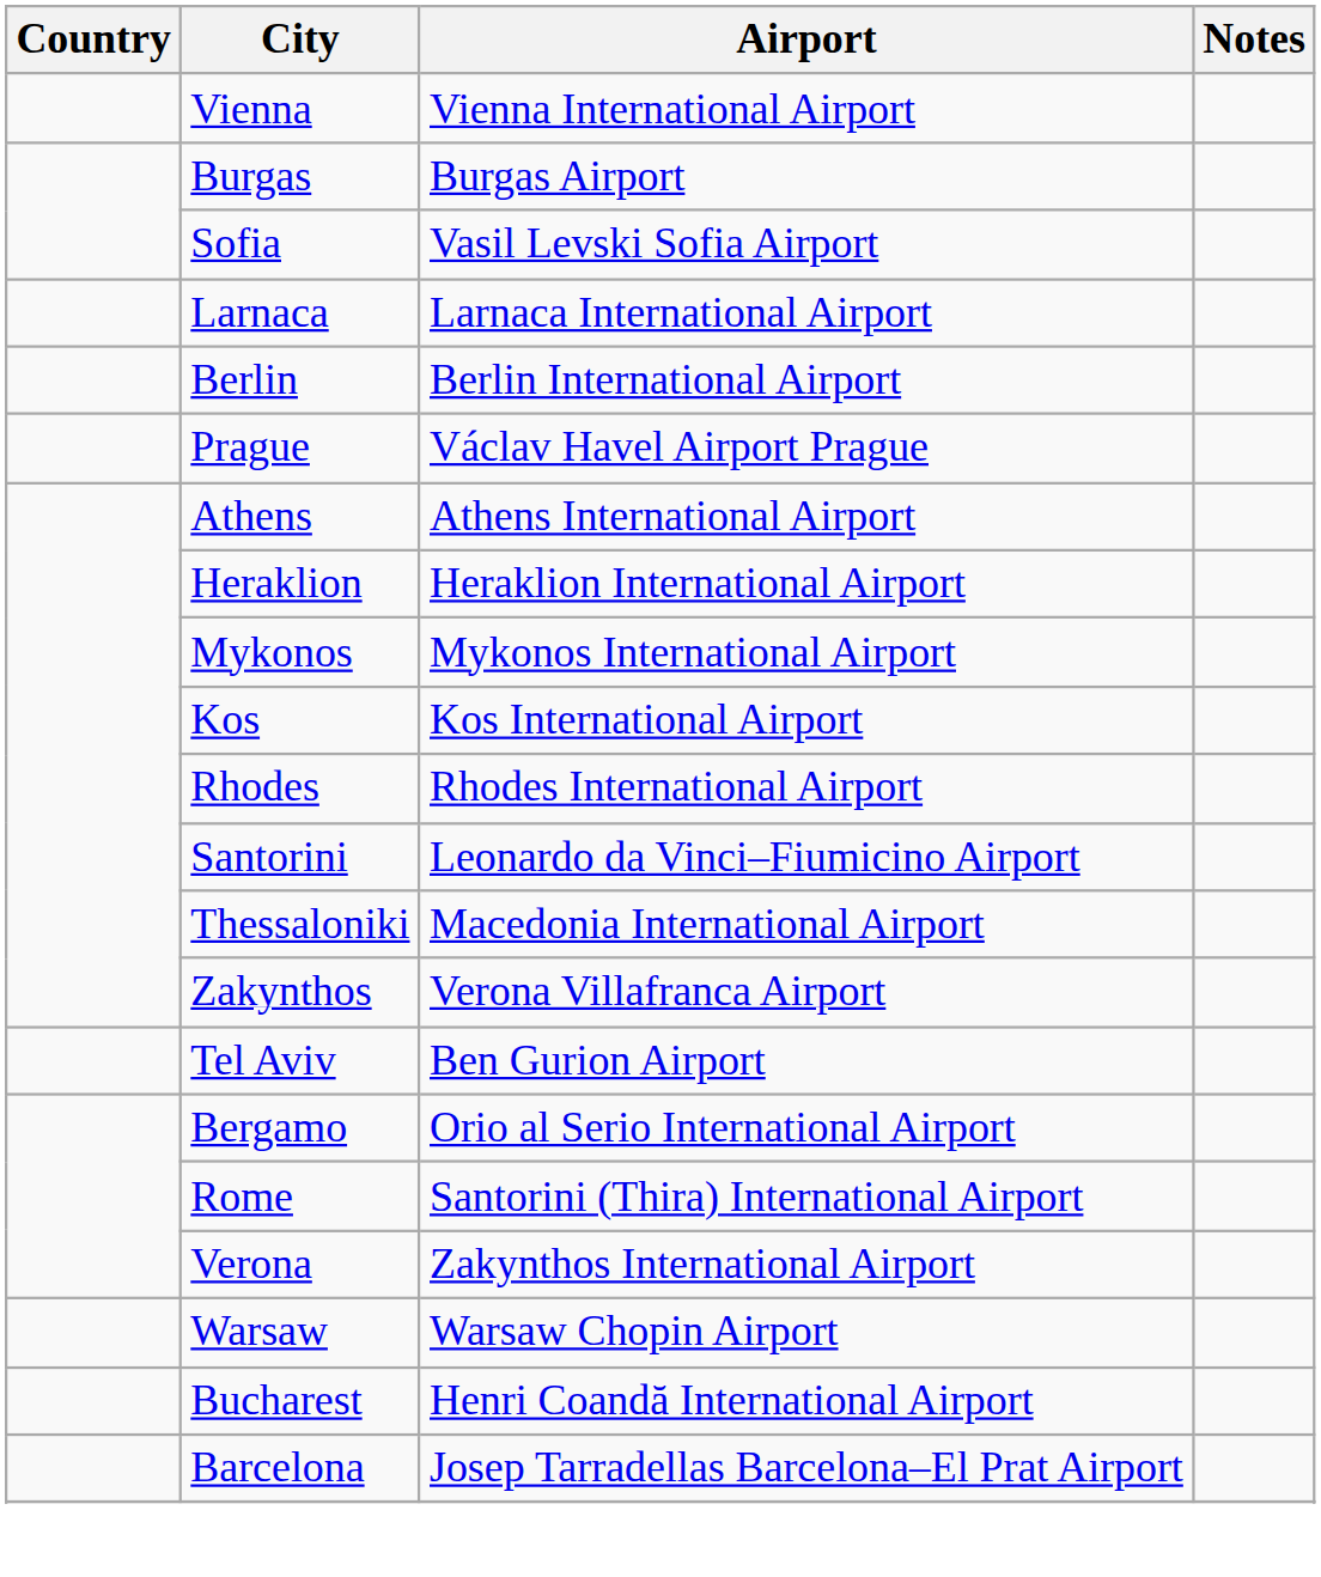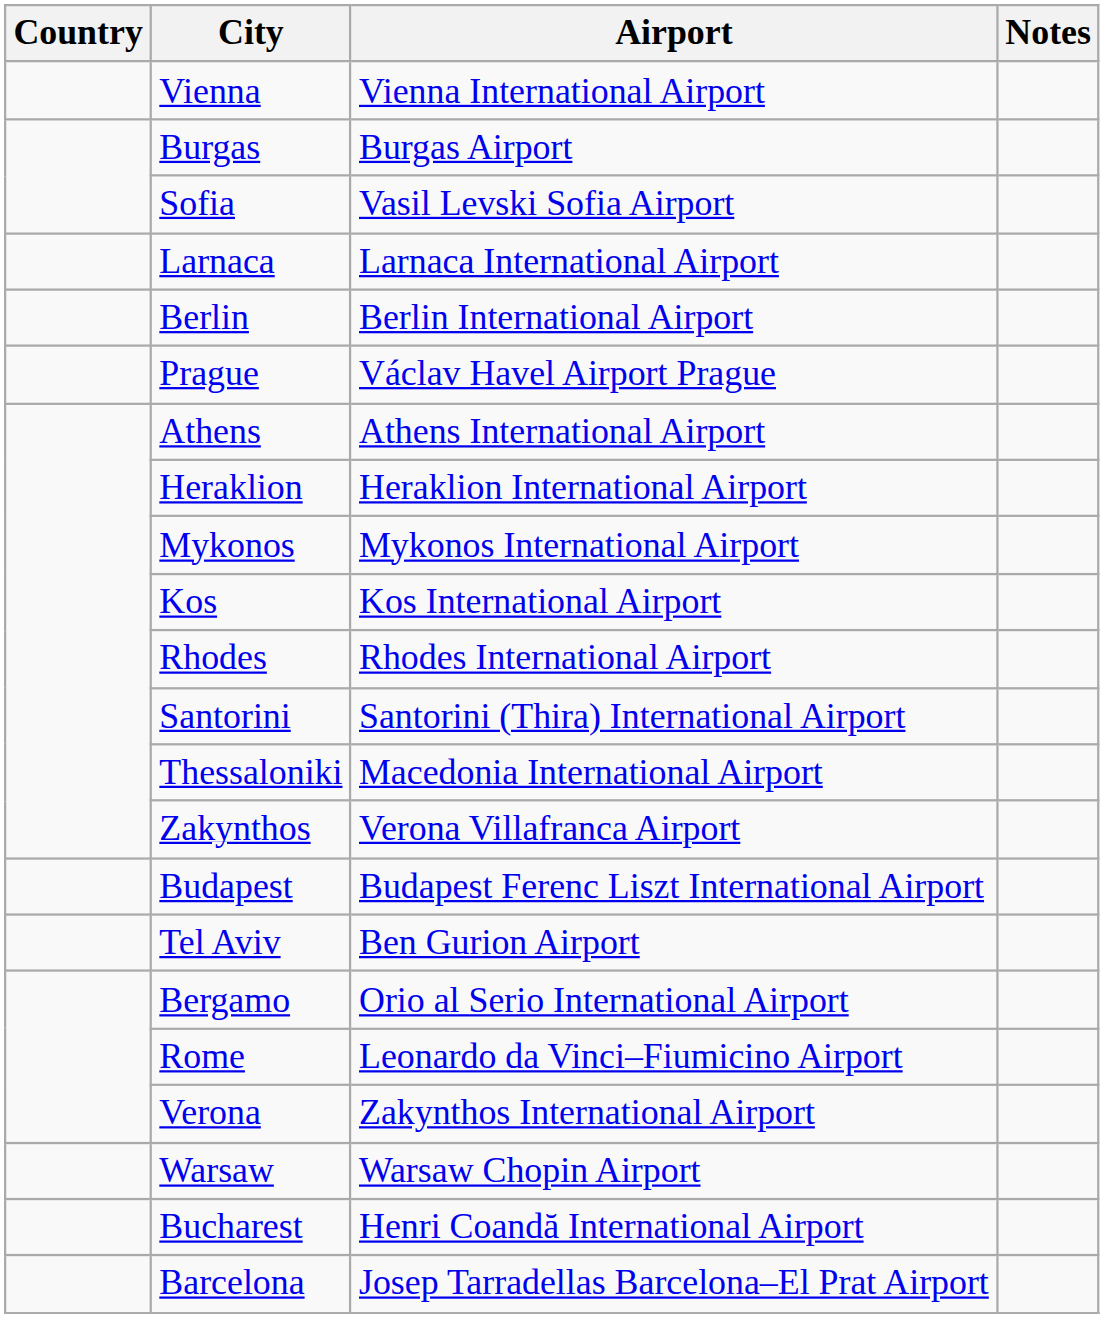Santorini | Airport: Leonardo da Vinci–Fiumicino Airport -> Santorini (Thira) International Airport
+ row: Budapest | Budapest Ferenc Liszt International Airport
Rome | Airport: Santorini (Thira) International Airport -> Leonardo da Vinci–Fiumicino Airport
